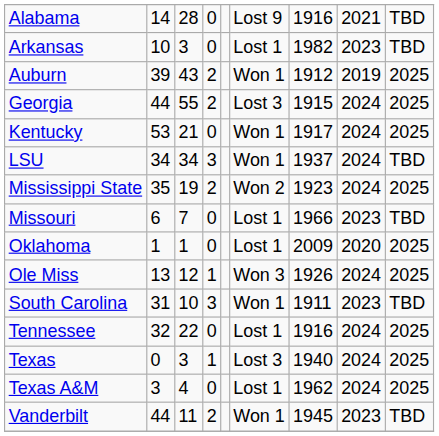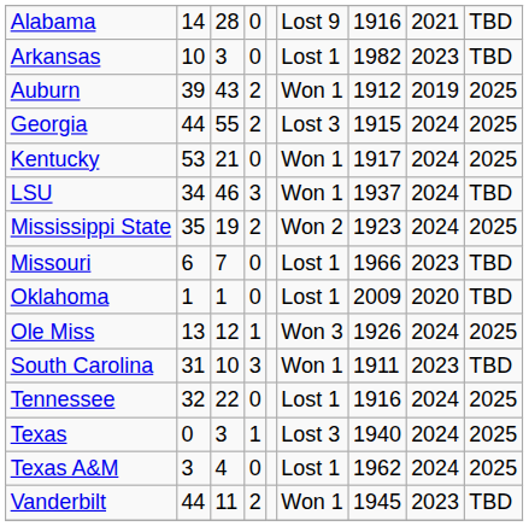LSU | column 3: 34 -> 46
Oklahoma | column 9: 2025 -> TBD
